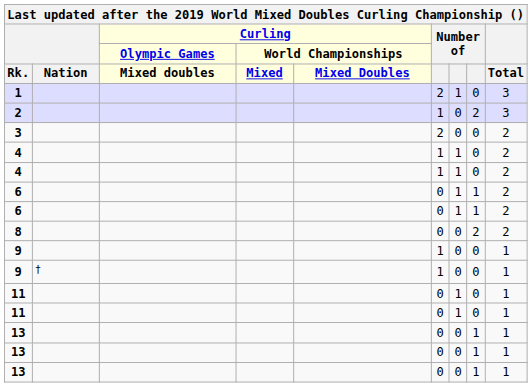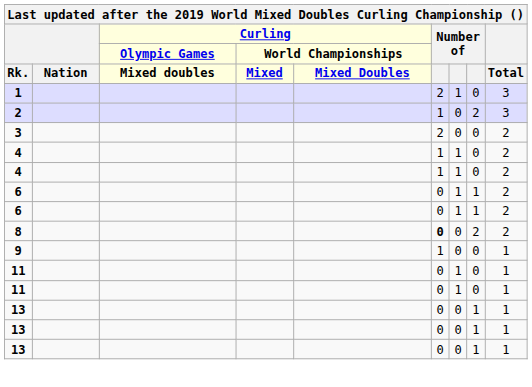8 | column 6: normal -> bold
- row: 9 | † | 1 | 0 | 0 | 1
